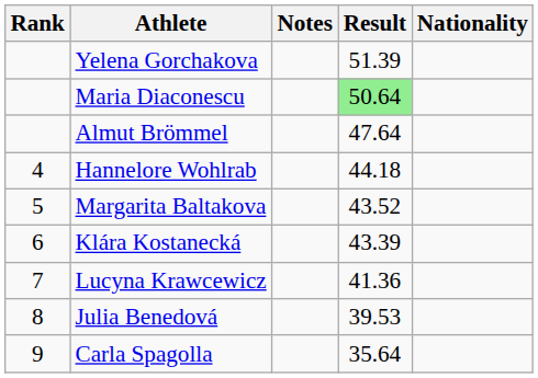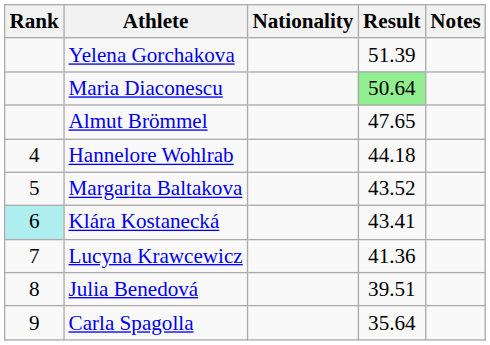columns swapped: Nationality <-> Notes
Almut Brömmel | Result: 47.64 -> 47.65
Klára Kostanecká | Rank: no background -> paleturquoise background
Klára Kostanecká | Result: 43.39 -> 43.41
Julia Benedová | Result: 39.53 -> 39.51
